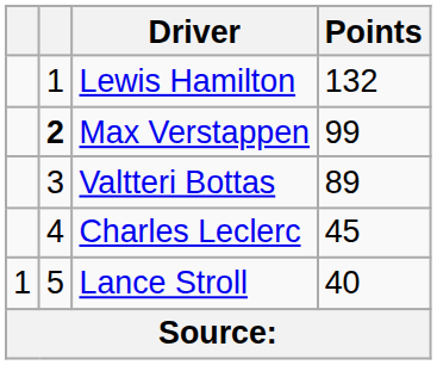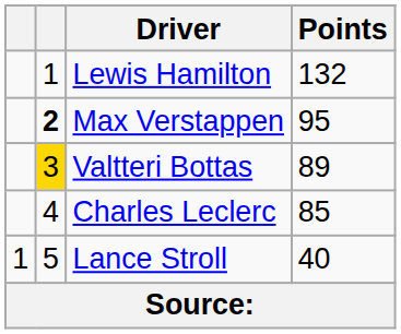Max Verstappen | Points: 99 -> 95
Valtteri Bottas | column 2: no background -> gold background
Charles Leclerc | Points: 45 -> 85
